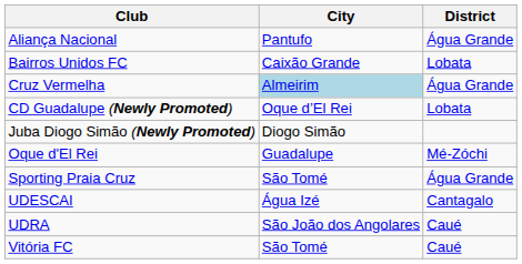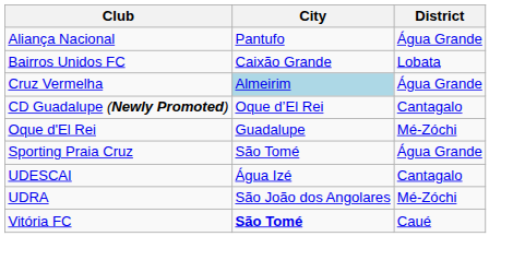CD Guadalupe (Newly Promoted) | District: Lobata -> Cantagalo
- row: Juba Diogo Simão (Newly Promoted) | Diogo Simão
UDRA | District: Caué -> Mé-Zóchi
Vitória FC | City: normal -> bold
